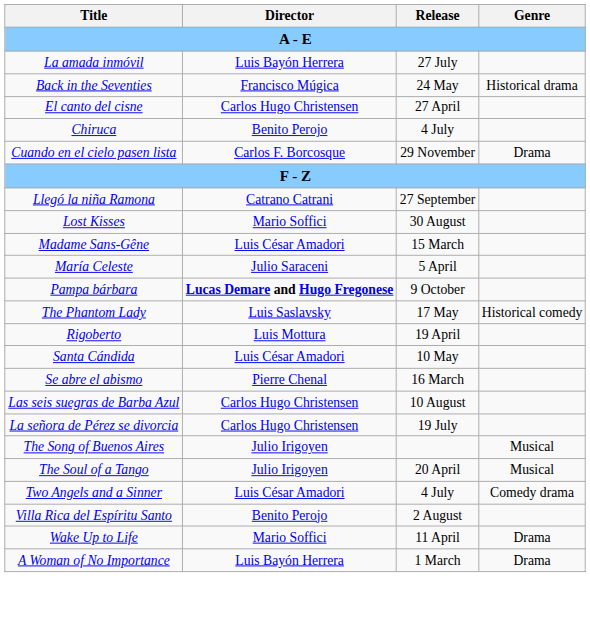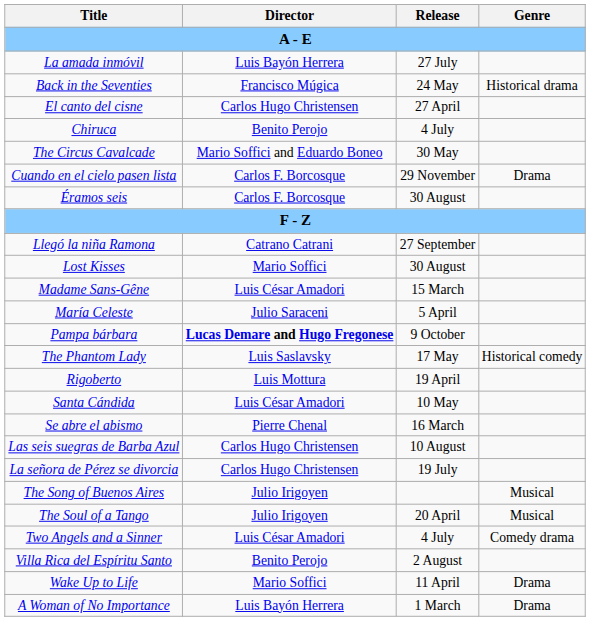+ row: The Circus Cavalcade | Mario Soffici and Eduardo Boneo | 30 May
+ row: Éramos seis | Carlos F. Borcosque | 30 August
